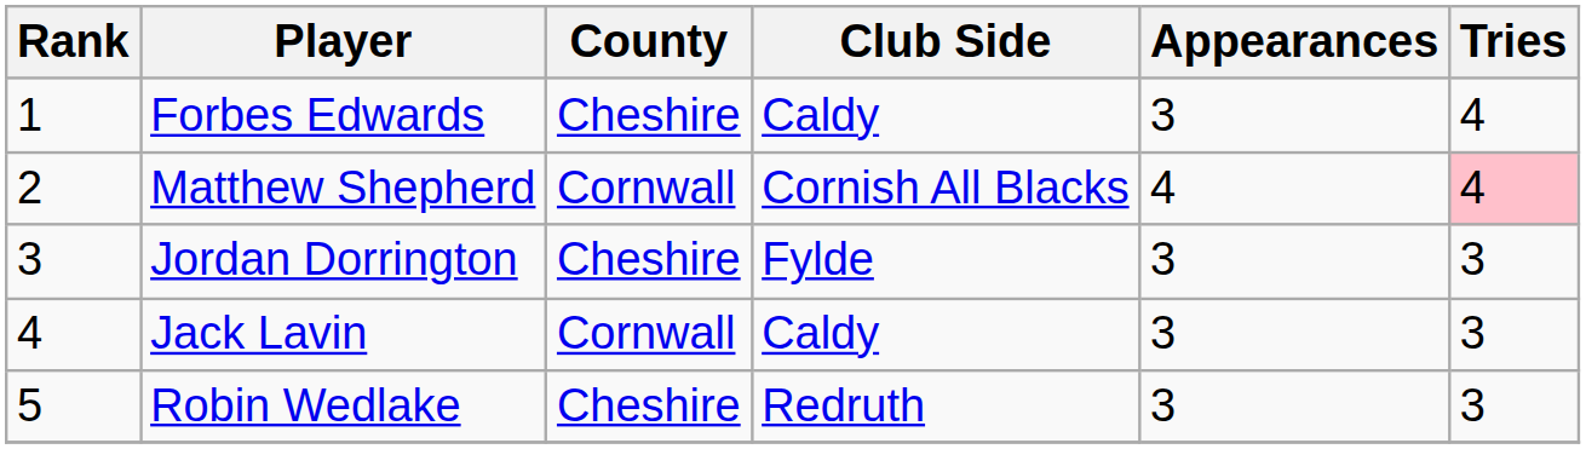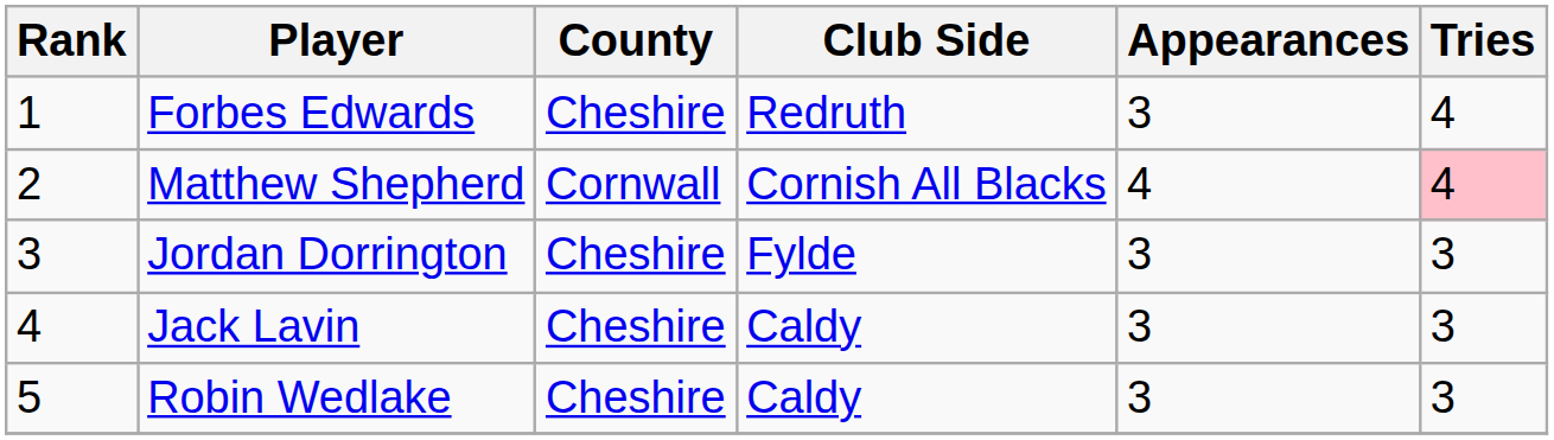Forbes Edwards | Club Side: Caldy -> Redruth
Jack Lavin | County: Cornwall -> Cheshire
Robin Wedlake | Club Side: Redruth -> Caldy
